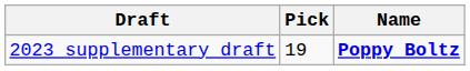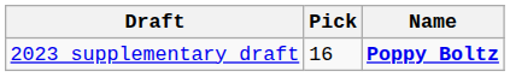2023 supplementary draft | Pick: 19 -> 16
